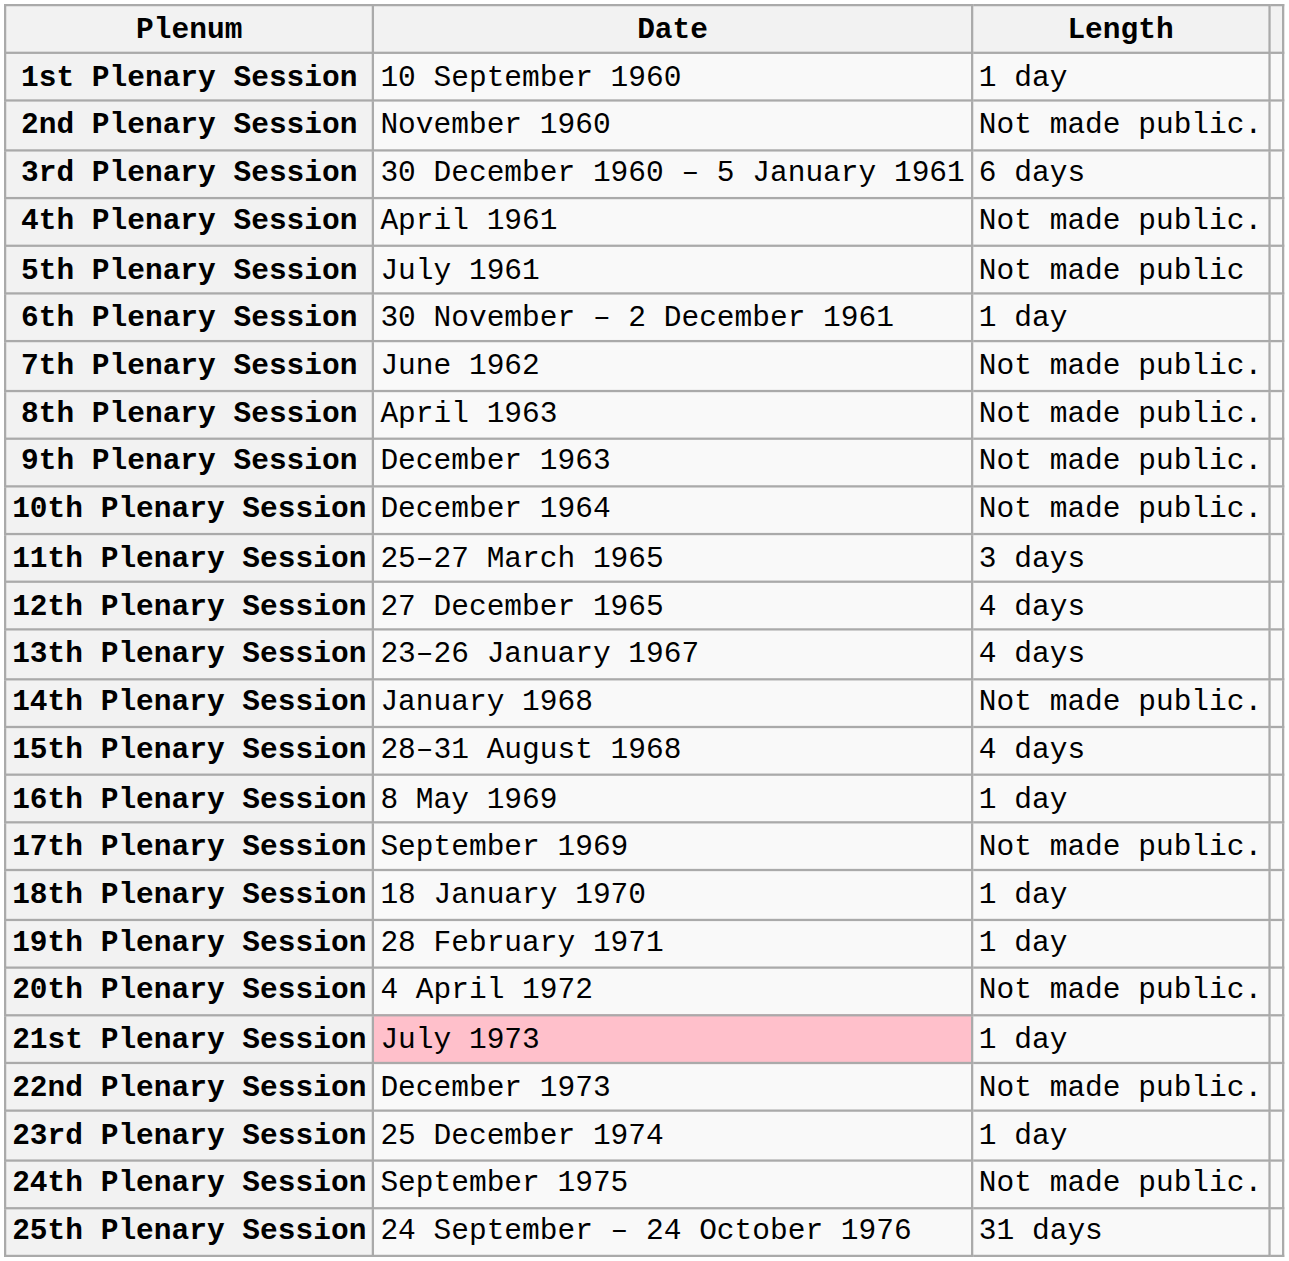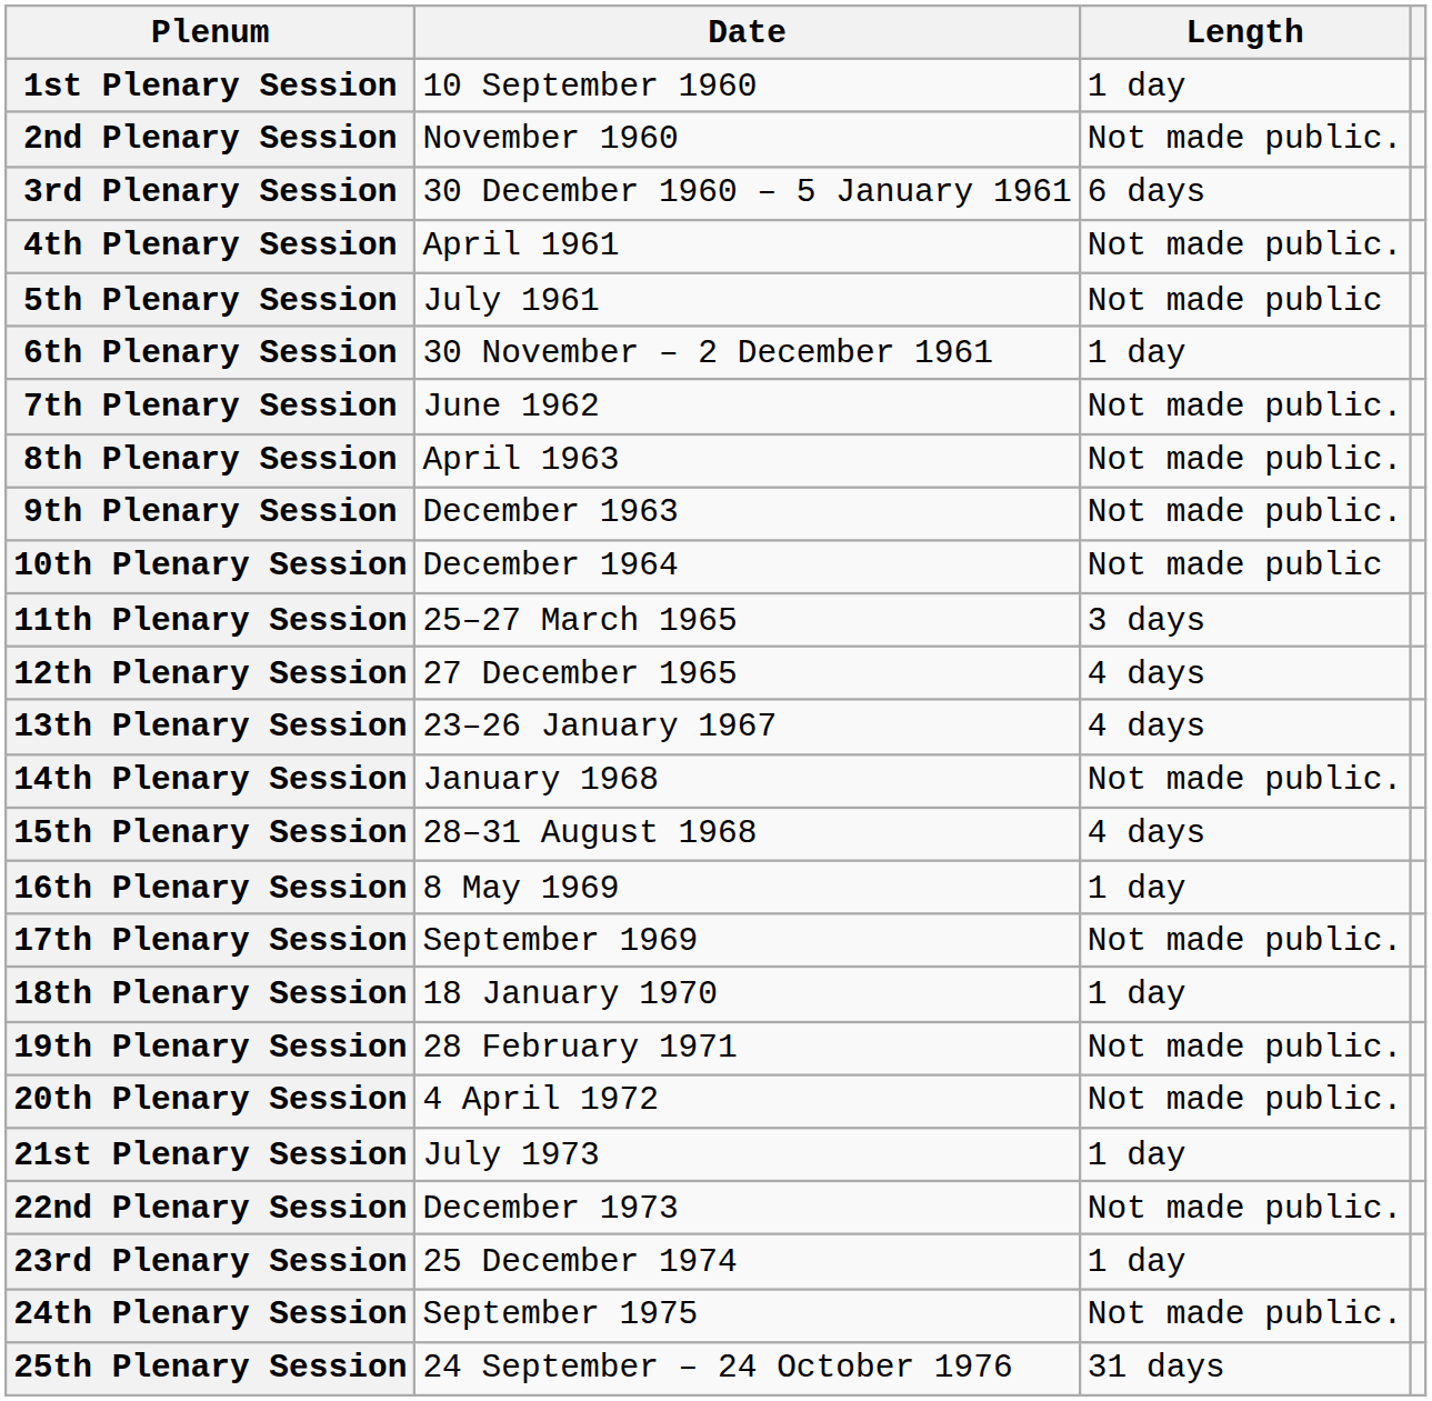10th Plenary Session | Length: Not made public. -> Not made public
19th Plenary Session | Length: 1 day -> Not made public.
21st Plenary Session | Date: pink background -> no background
